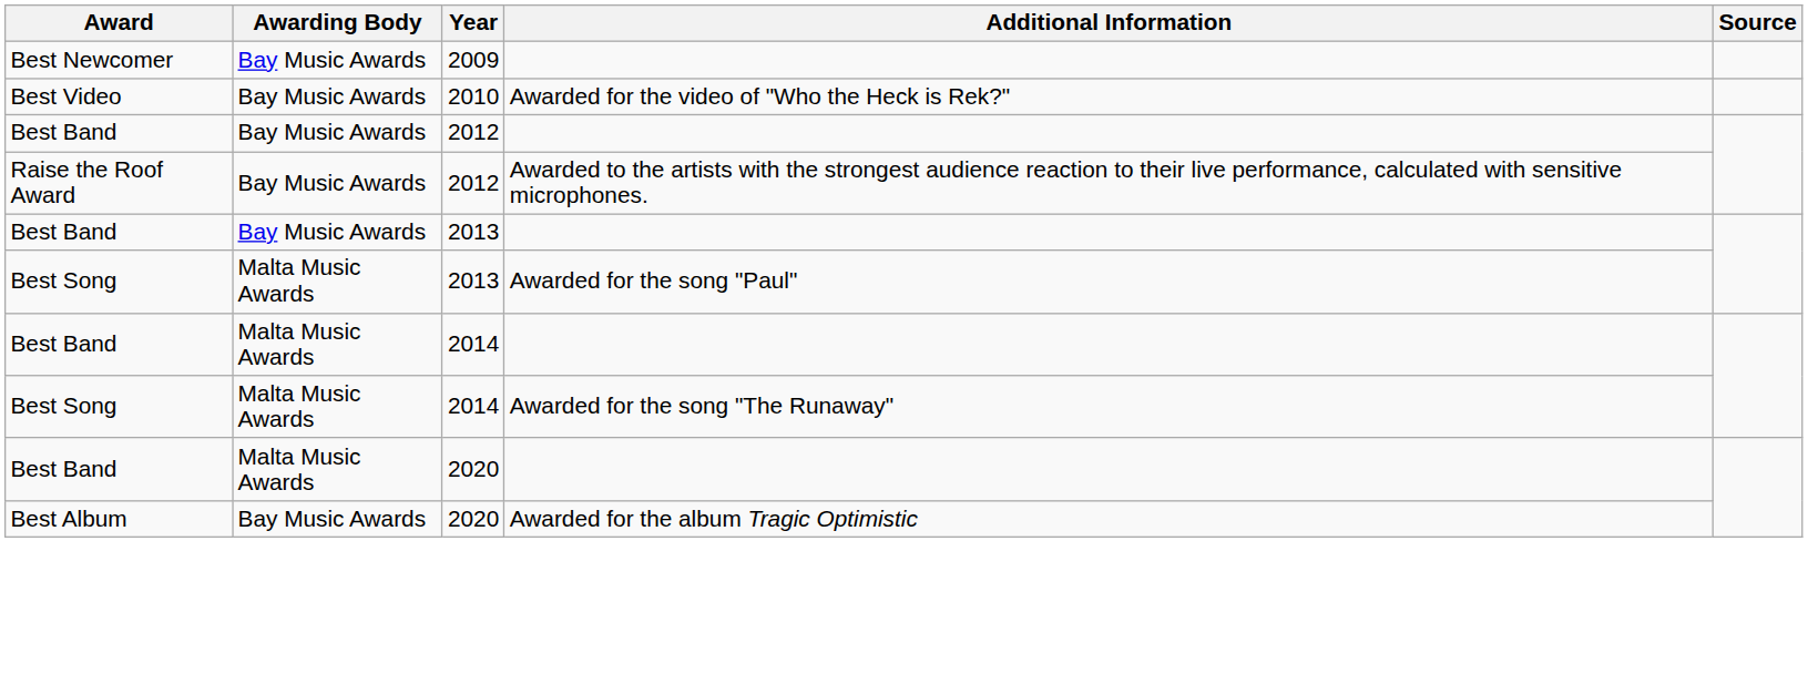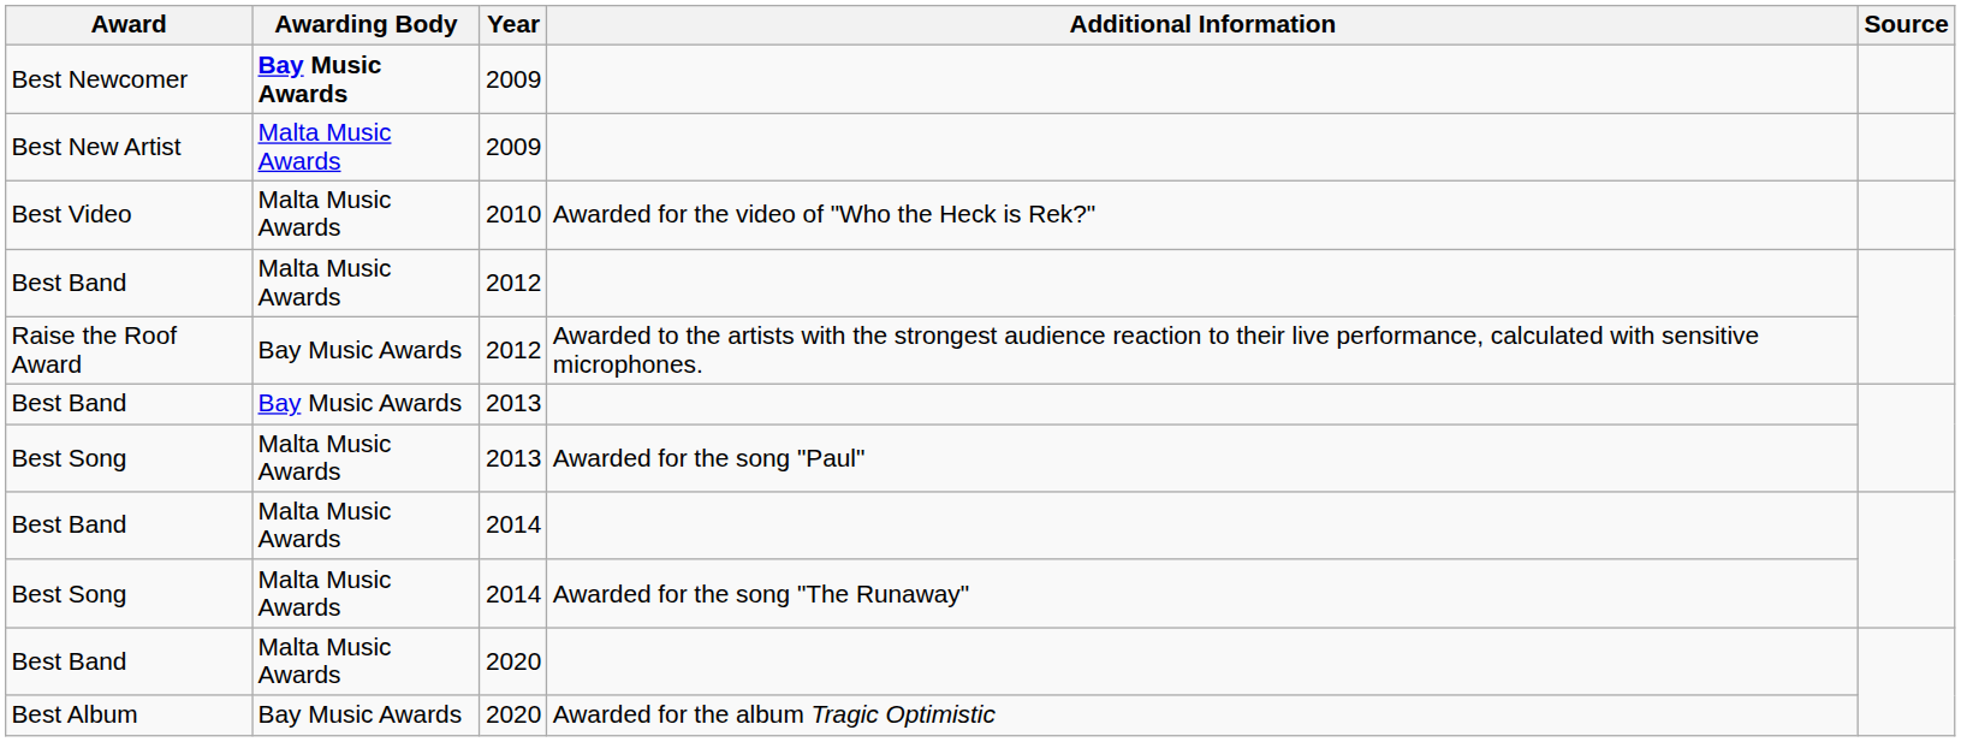Best Newcomer | Awarding Body: normal -> bold
+ row: Best New Artist | Malta Music Awards | 2009
Best Video | Awarding Body: Bay Music Awards -> Malta Music Awards
Best Band / 2012 | Awarding Body: Bay Music Awards -> Malta Music Awards
